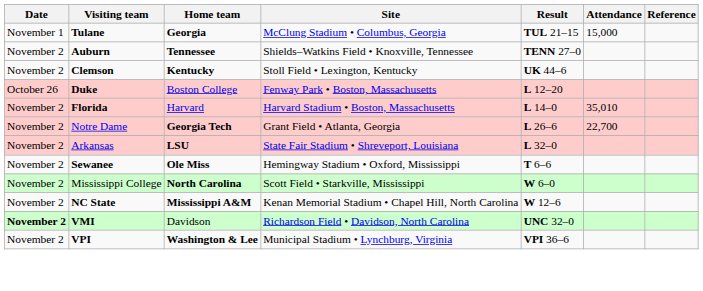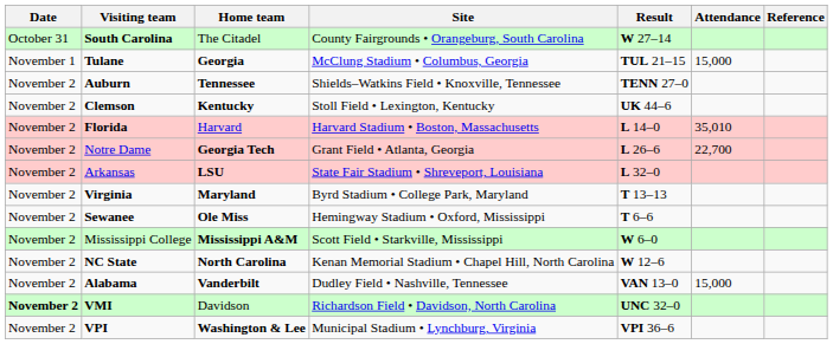+ row: October 31 | South Carolina | The Citadel | County Fairgrounds • Orangeburg, South Carolina | W 27–14
- row: October 26 | Duke | Boston College | Fenway Park • Boston, Massachusetts | L 12–20
+ row: November 2 | Virginia | Maryland | Byrd Stadium • College Park, Maryland | T 13–13
Mississippi College | Home team: North Carolina -> Mississippi A&M
NC State | Home team: Mississippi A&M -> North Carolina
+ row: November 2 | Alabama | Vanderbilt | Dudley Field • Nashville, Tennessee | VAN 13–0 | 15,000
